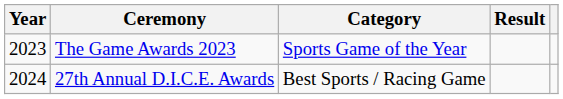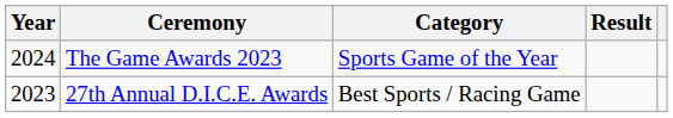The Game Awards 2023 | Year: 2023 -> 2024
27th Annual D.I.C.E. Awards | Year: 2024 -> 2023
